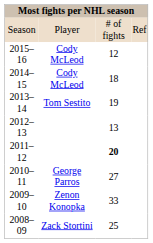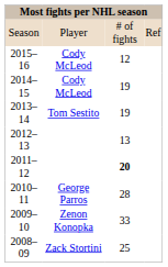2014–15 | column 3: 18 -> 19
2010–11 | column 3: 27 -> 28
